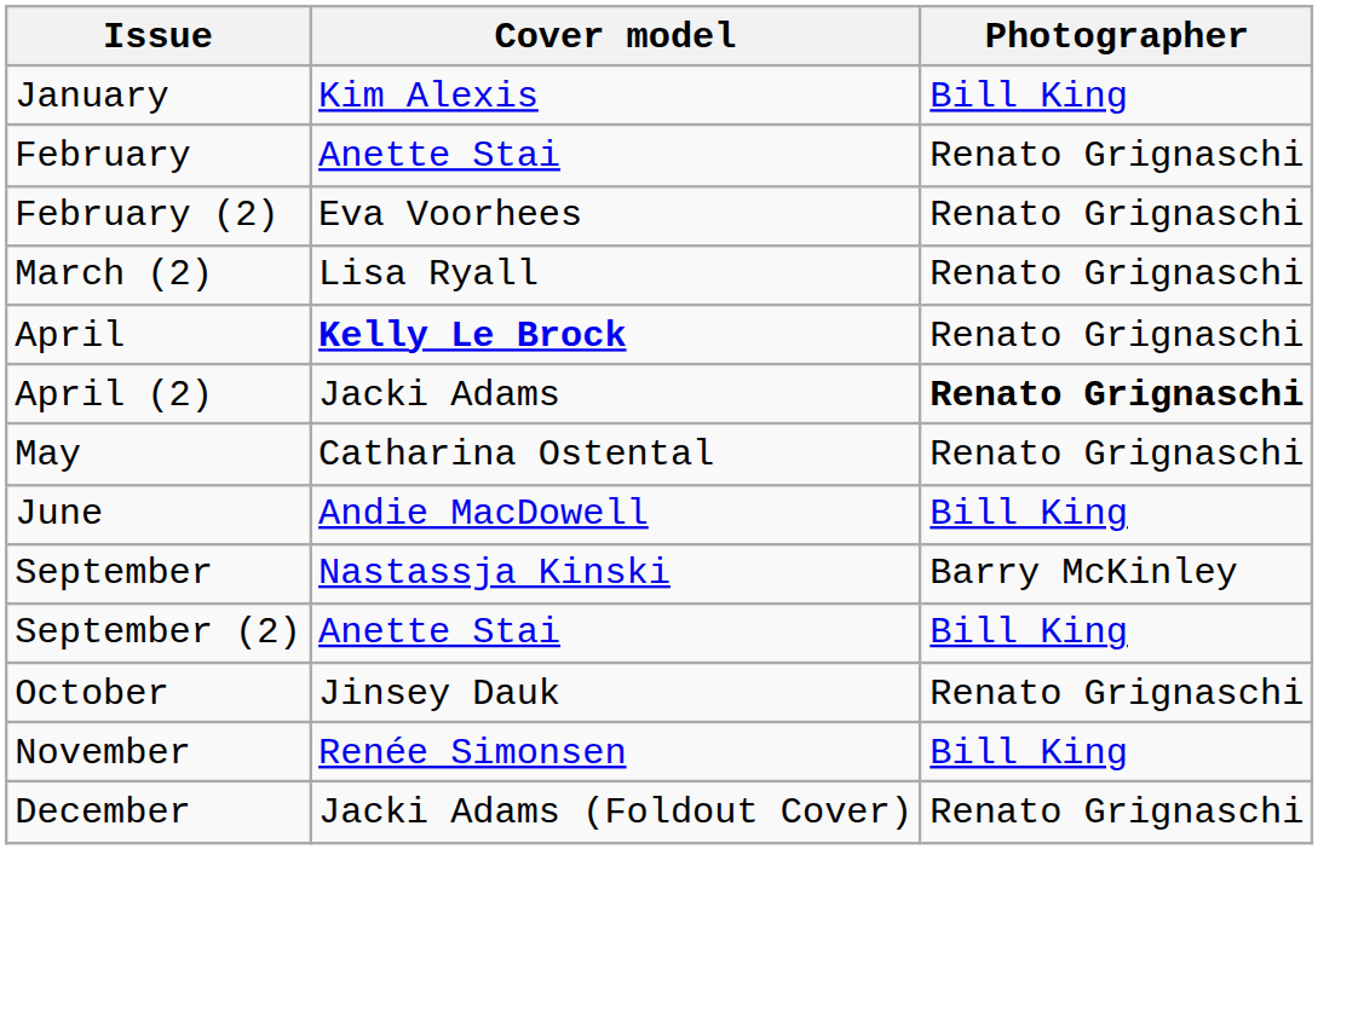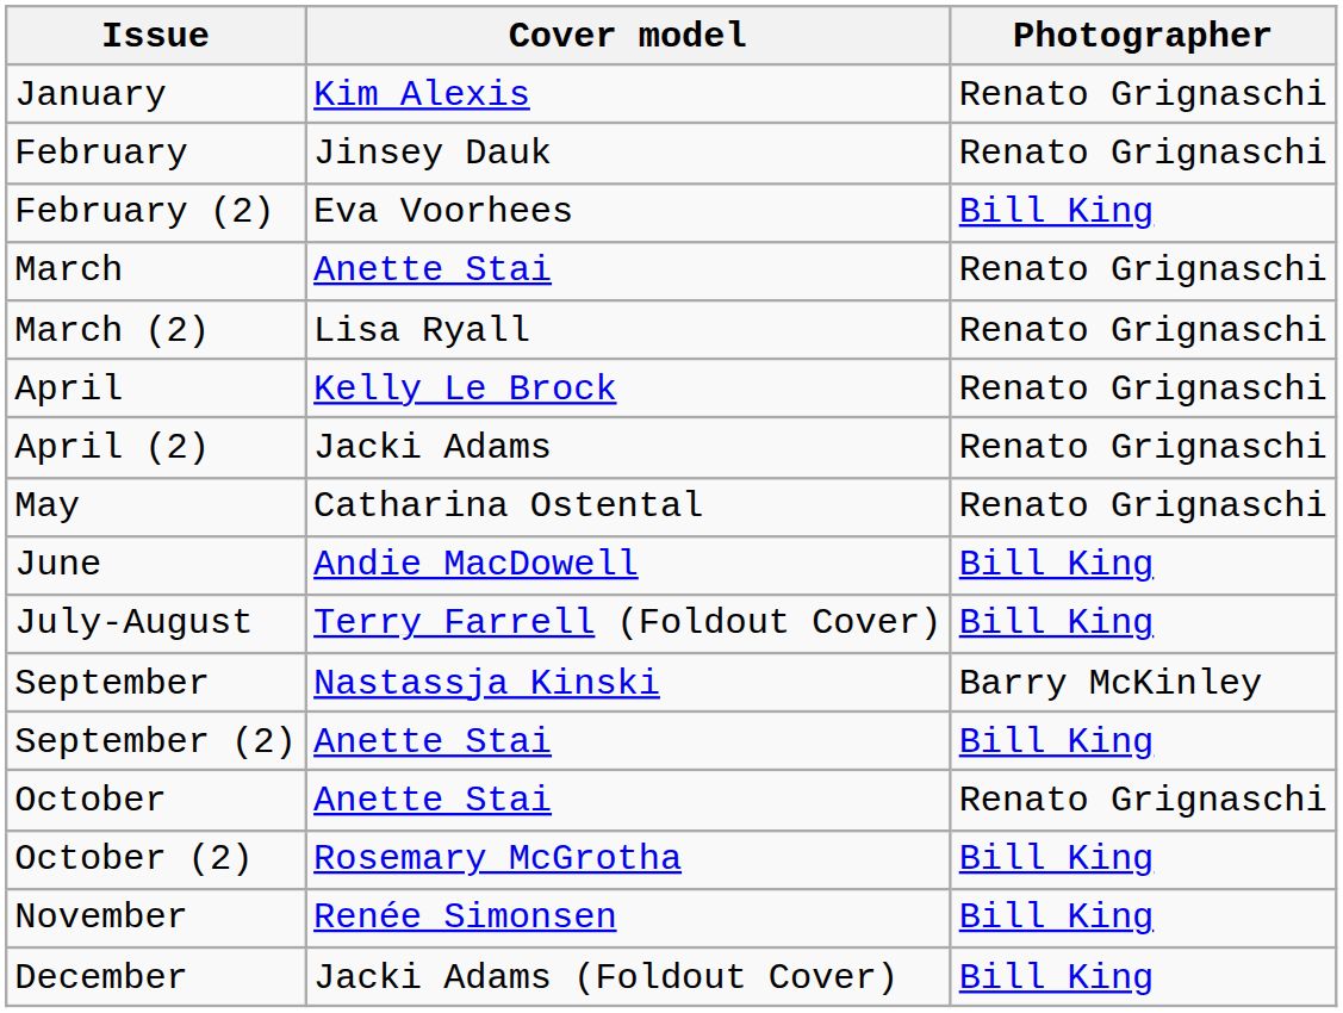January | Photographer: Bill King -> Renato Grignaschi
February | Cover model: Anette Stai -> Jinsey Dauk
February (2) | Photographer: Renato Grignaschi -> Bill King
+ row: March | Anette Stai | Renato Grignaschi
April | Cover model: bold -> normal
April (2) | Photographer: bold -> normal
+ row: July-August | Terry Farrell (Foldout Cover) | Bill King
October | Cover model: Jinsey Dauk -> Anette Stai
+ row: October (2) | Rosemary McGrotha | Bill King
December | Photographer: Renato Grignaschi -> Bill King
